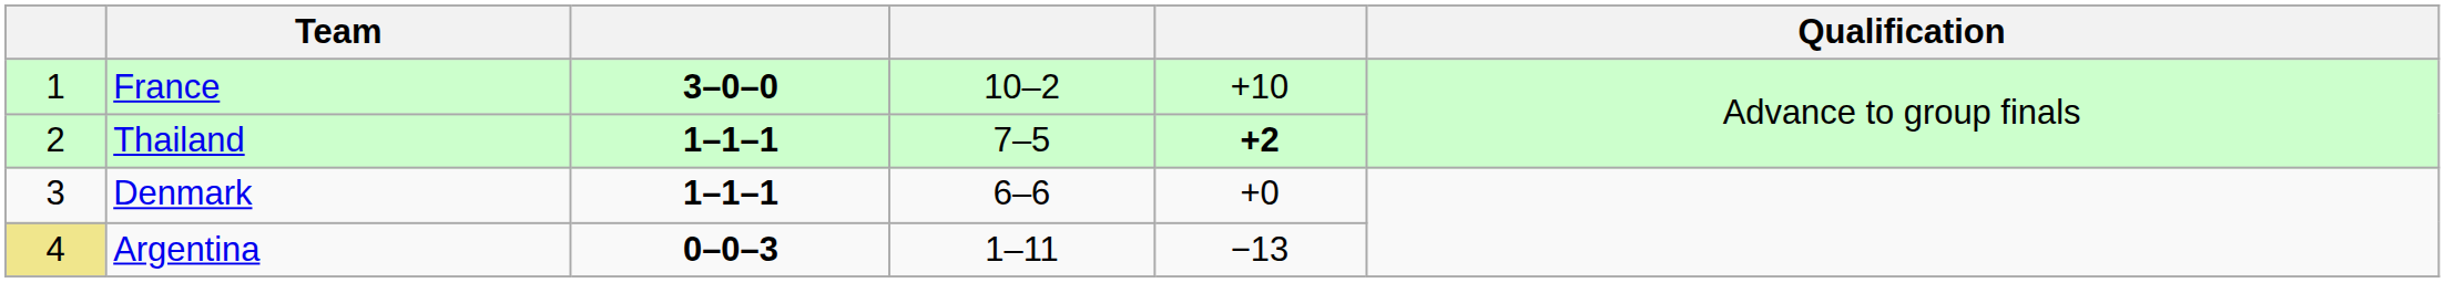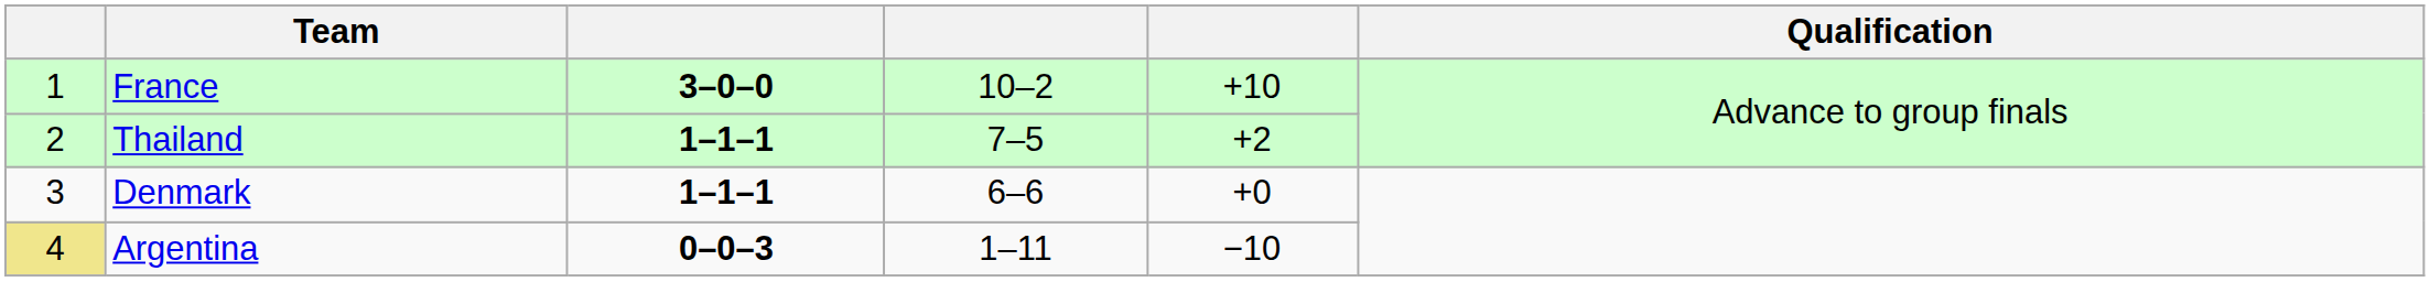Thailand | column 5: bold -> normal
Argentina | column 5: −13 -> −10
